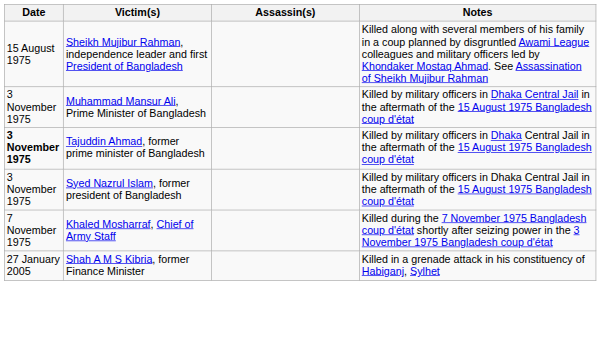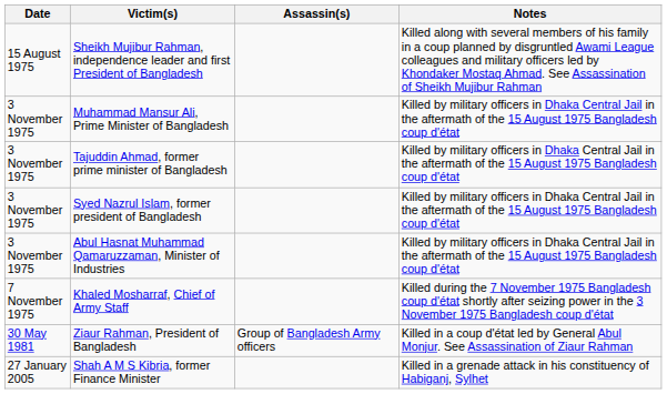Tajuddin Ahmad, former prime minister of Bangladesh | Date: bold -> normal
+ row: 3 November 1975 | Abul Hasnat Muhammad Qamaruzzaman, Minister of Industries | Killed by military officers in Dhaka Central Jail in the aftermath of the 15 August 1975 Bangladesh coup d'état
+ row: 30 May 1981 | Ziaur Rahman, President of Bangladesh | Group of Bangladesh Army officers | Killed in a coup d'état led by General Abul Monjur. See Assassination of Ziaur Rahman
